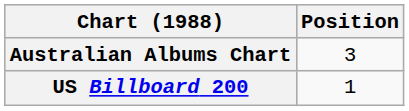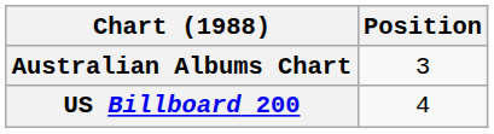US Billboard 200 | Position: 1 -> 4
